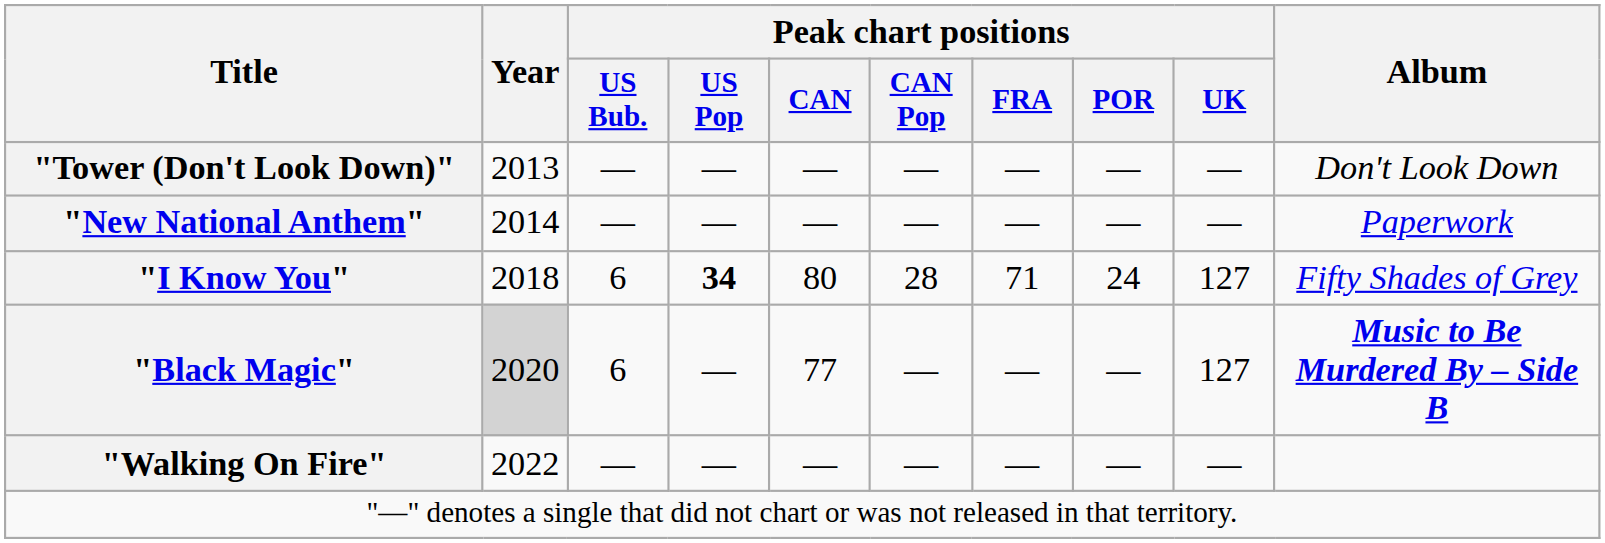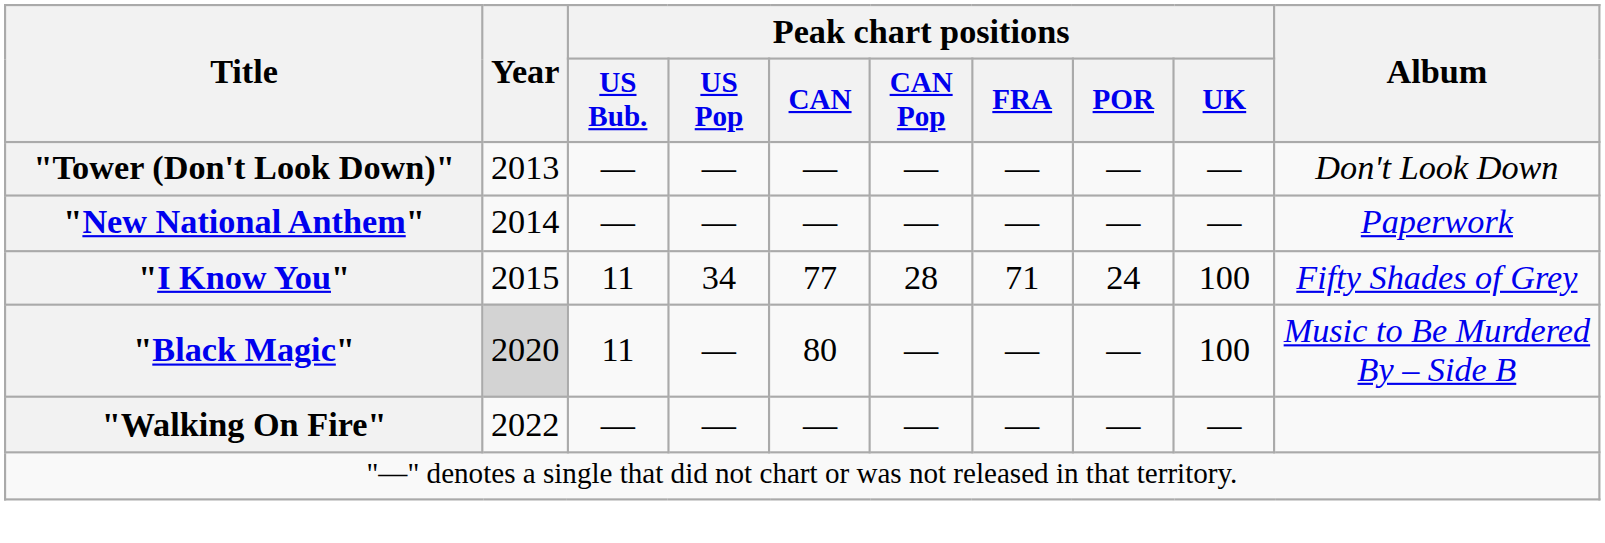"I Know You" | Year: 2018 -> 2015
"I Know You" | Peak chart positions / US Bub.: 6 -> 11
"I Know You" | Peak chart positions / US Pop: bold -> normal
"I Know You" | Peak chart positions / CAN: 80 -> 77
"I Know You" | Peak chart positions / UK: 127 -> 100
"Black Magic" | Peak chart positions / US Bub.: 6 -> 11
"Black Magic" | Peak chart positions / CAN: 77 -> 80
"Black Magic" | Peak chart positions / UK: 127 -> 100
"Black Magic" | Album: bold -> normal
